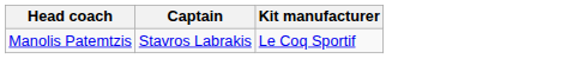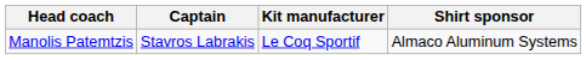+ column: Shirt sponsor | Almaco Aluminum Systems
